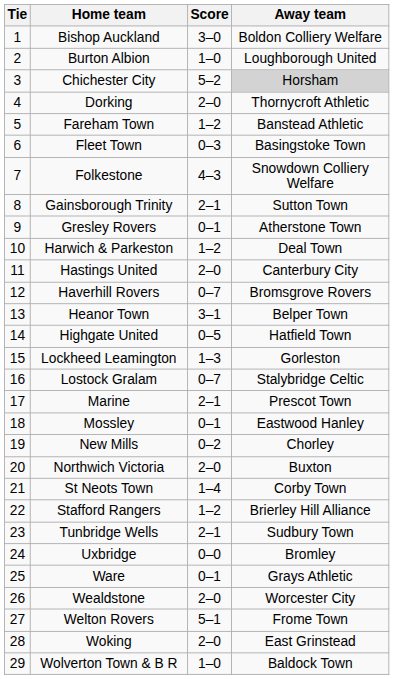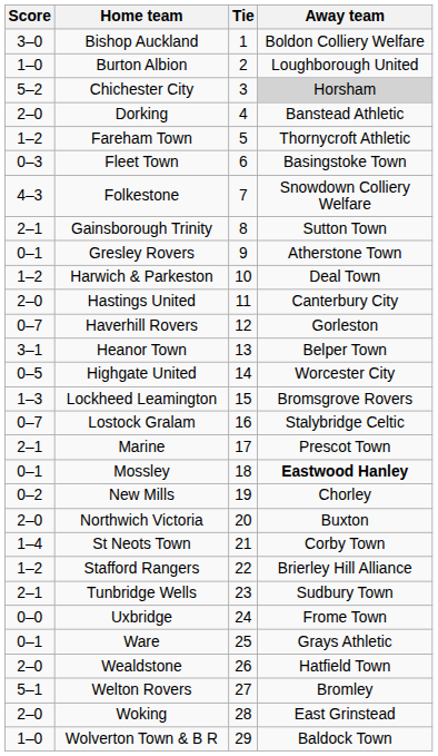columns swapped: Tie <-> Score
Dorking | Away team: Thornycroft Athletic -> Banstead Athletic
Fareham Town | Away team: Banstead Athletic -> Thornycroft Athletic
Haverhill Rovers | Away team: Bromsgrove Rovers -> Gorleston
Highgate United | Away team: Hatfield Town -> Worcester City
Lockheed Leamington | Away team: Gorleston -> Bromsgrove Rovers
Mossley | Away team: normal -> bold
Uxbridge | Away team: Bromley -> Frome Town
Wealdstone | Away team: Worcester City -> Hatfield Town
Welton Rovers | Away team: Frome Town -> Bromley
